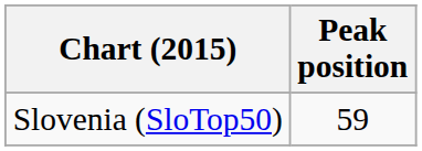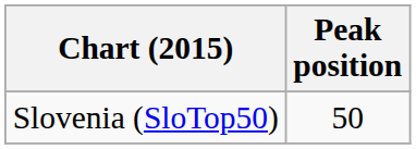Slovenia (SloTop50) | Peak position: 59 -> 50
